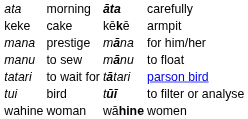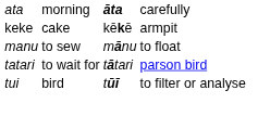- row: mana | prestige | māna | for him/her
- row: wahine | woman | wāhine | women
